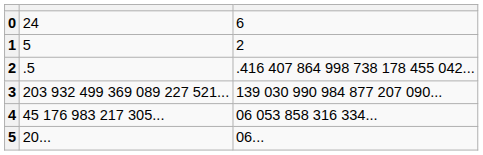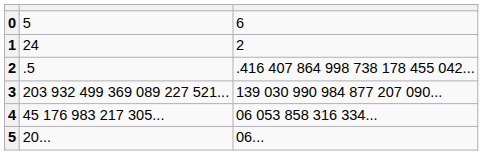0 | column 2: 24 -> 5
1 | column 2: 5 -> 24
